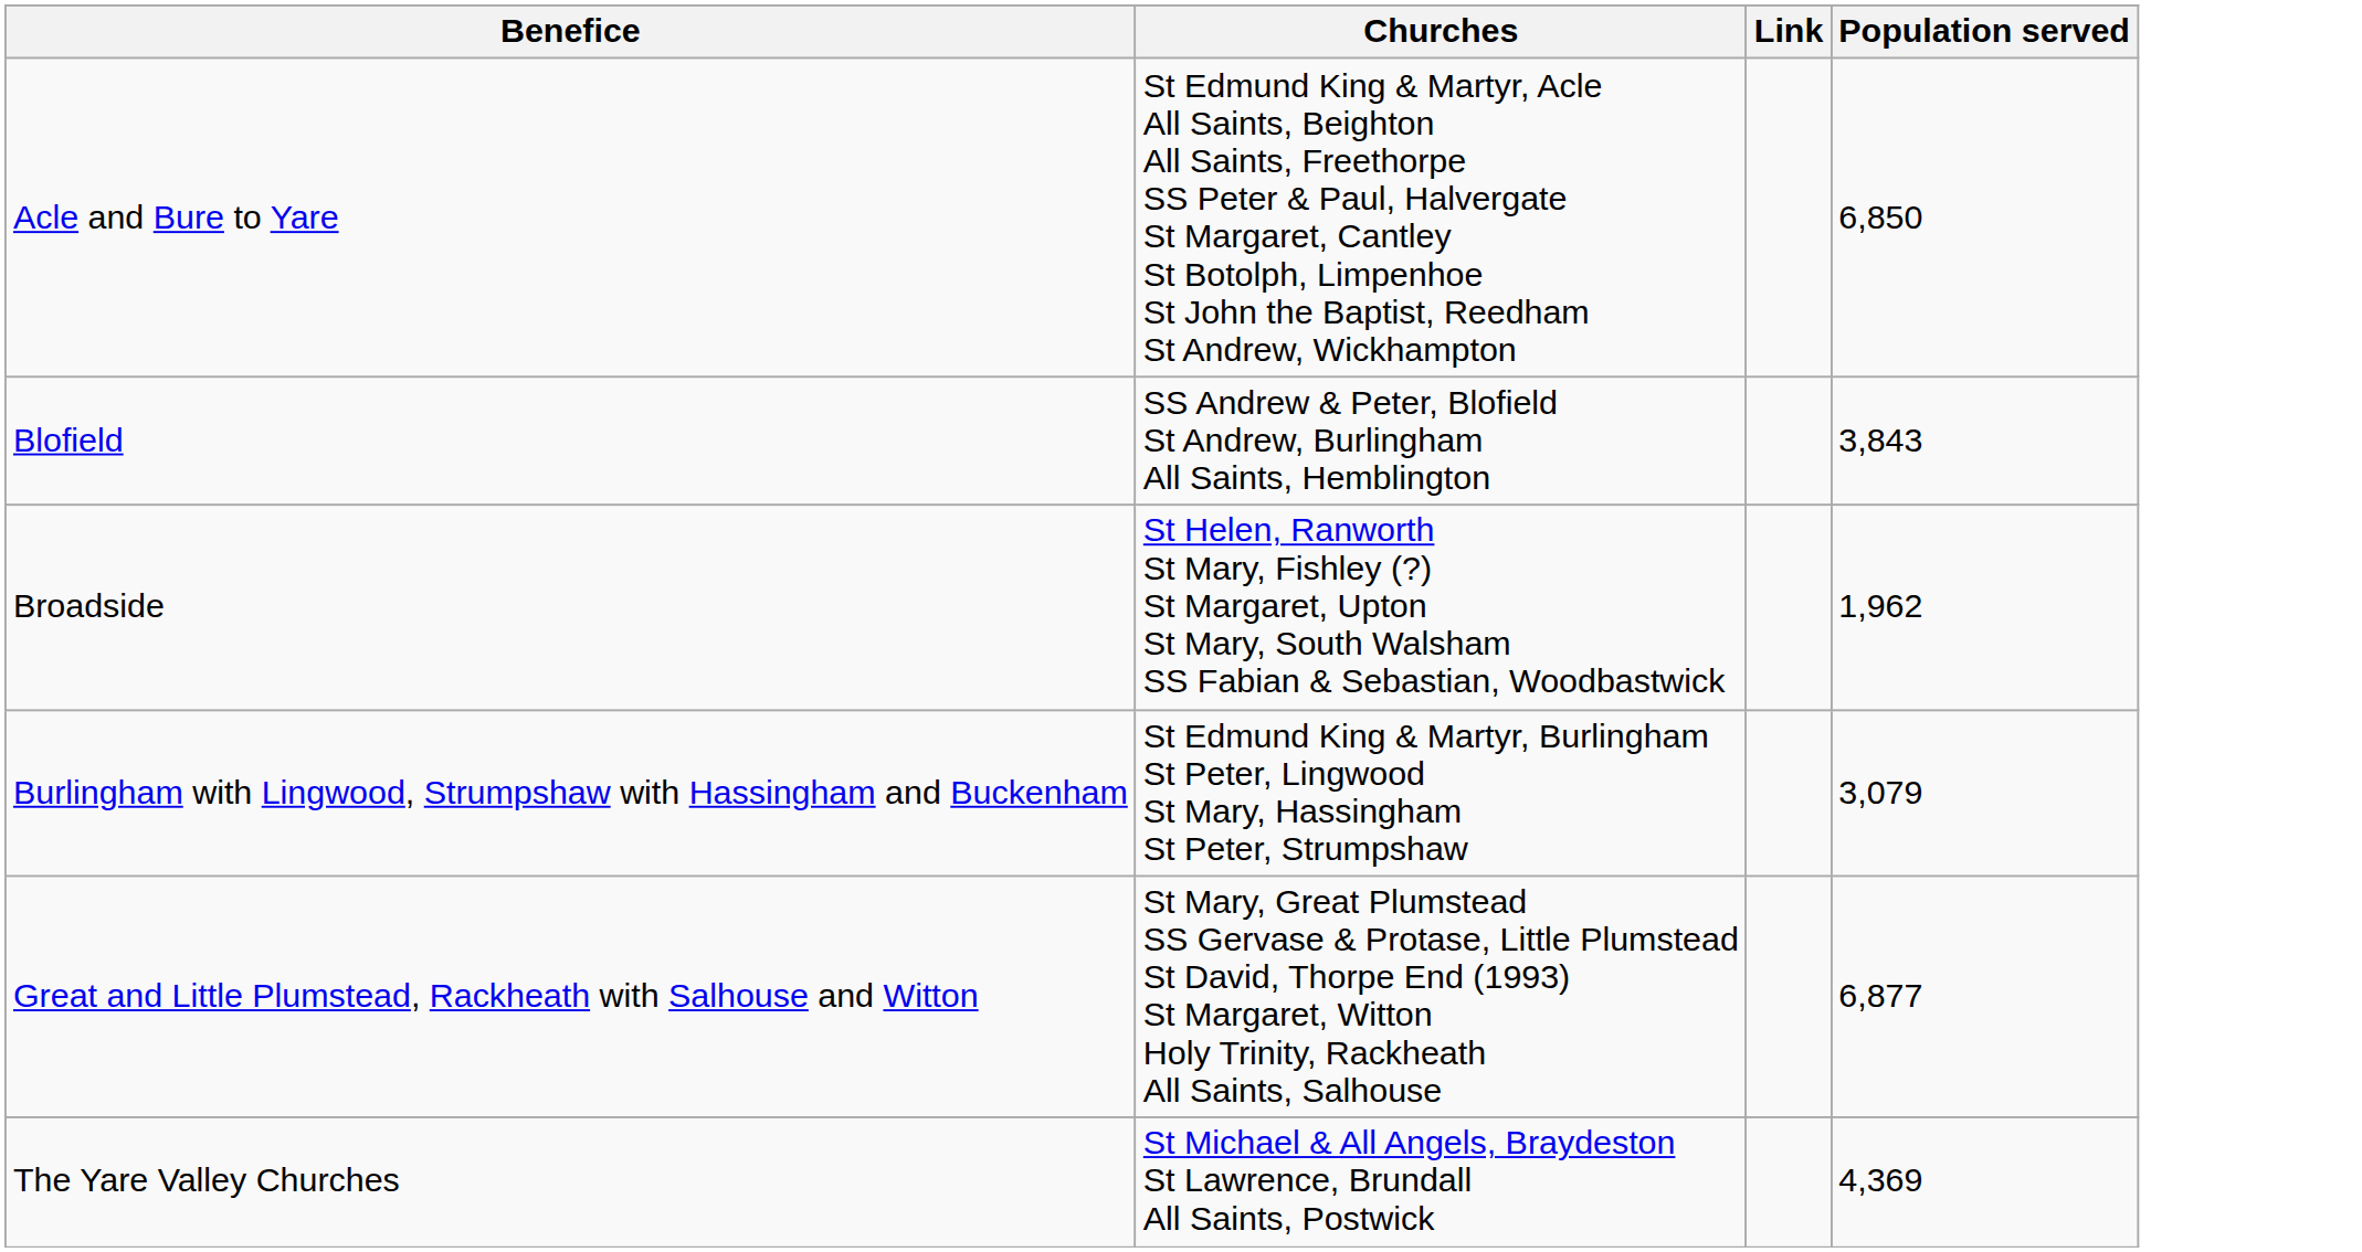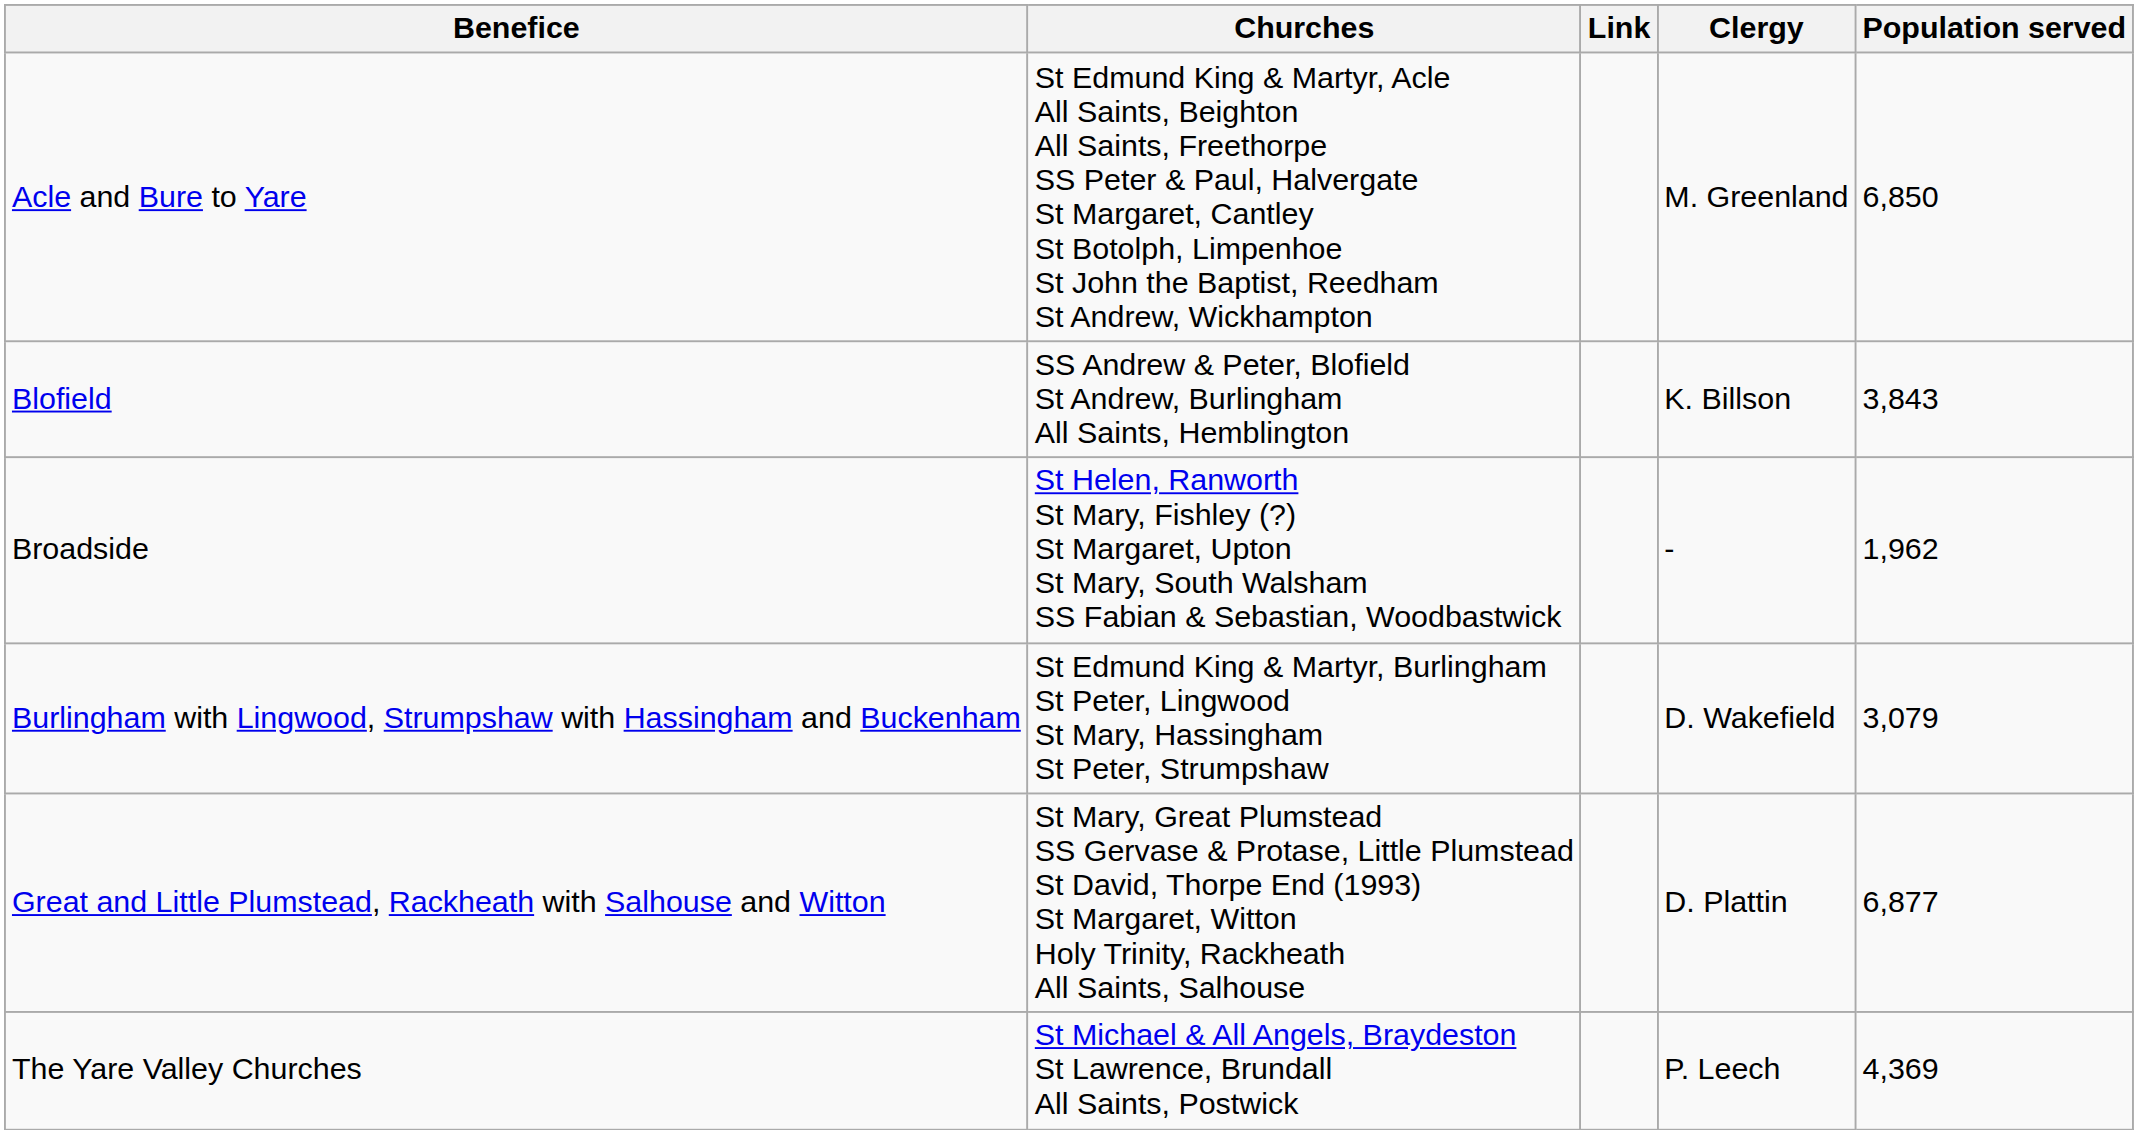+ column: Clergy | M. Greenland | K. Billson | - | D. Wakefield | D. Plattin | P. Leech
